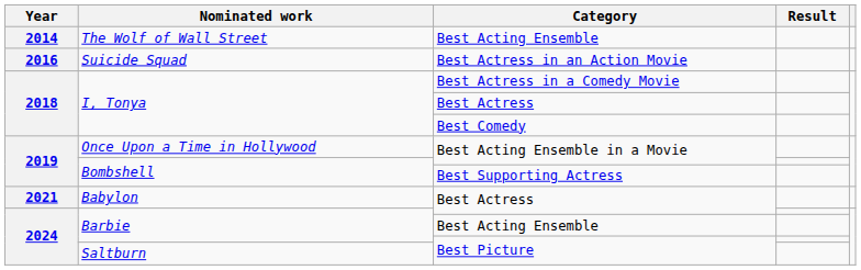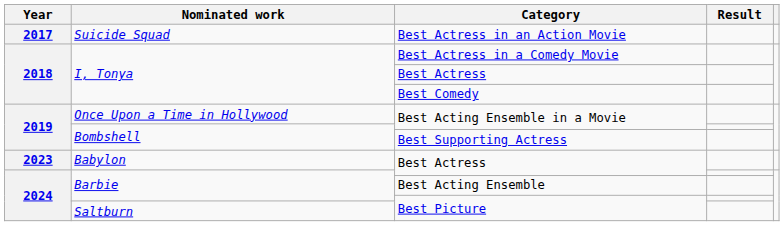- row: 2014 | The Wolf of Wall Street | Best Acting Ensemble
Suicide Squad | Year: 2016 -> 2017
Babylon | Year: 2021 -> 2023
